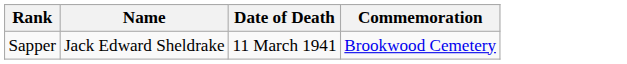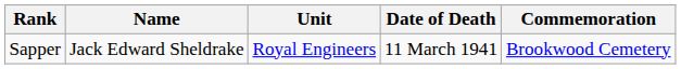+ column: Unit | Royal Engineers
